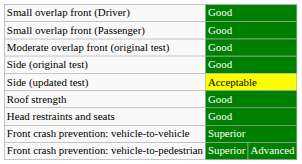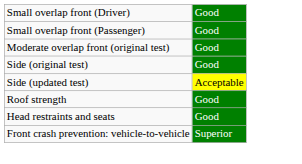- row: Front crash prevention: vehicle-to-pedestrian | Superior | Advanced
